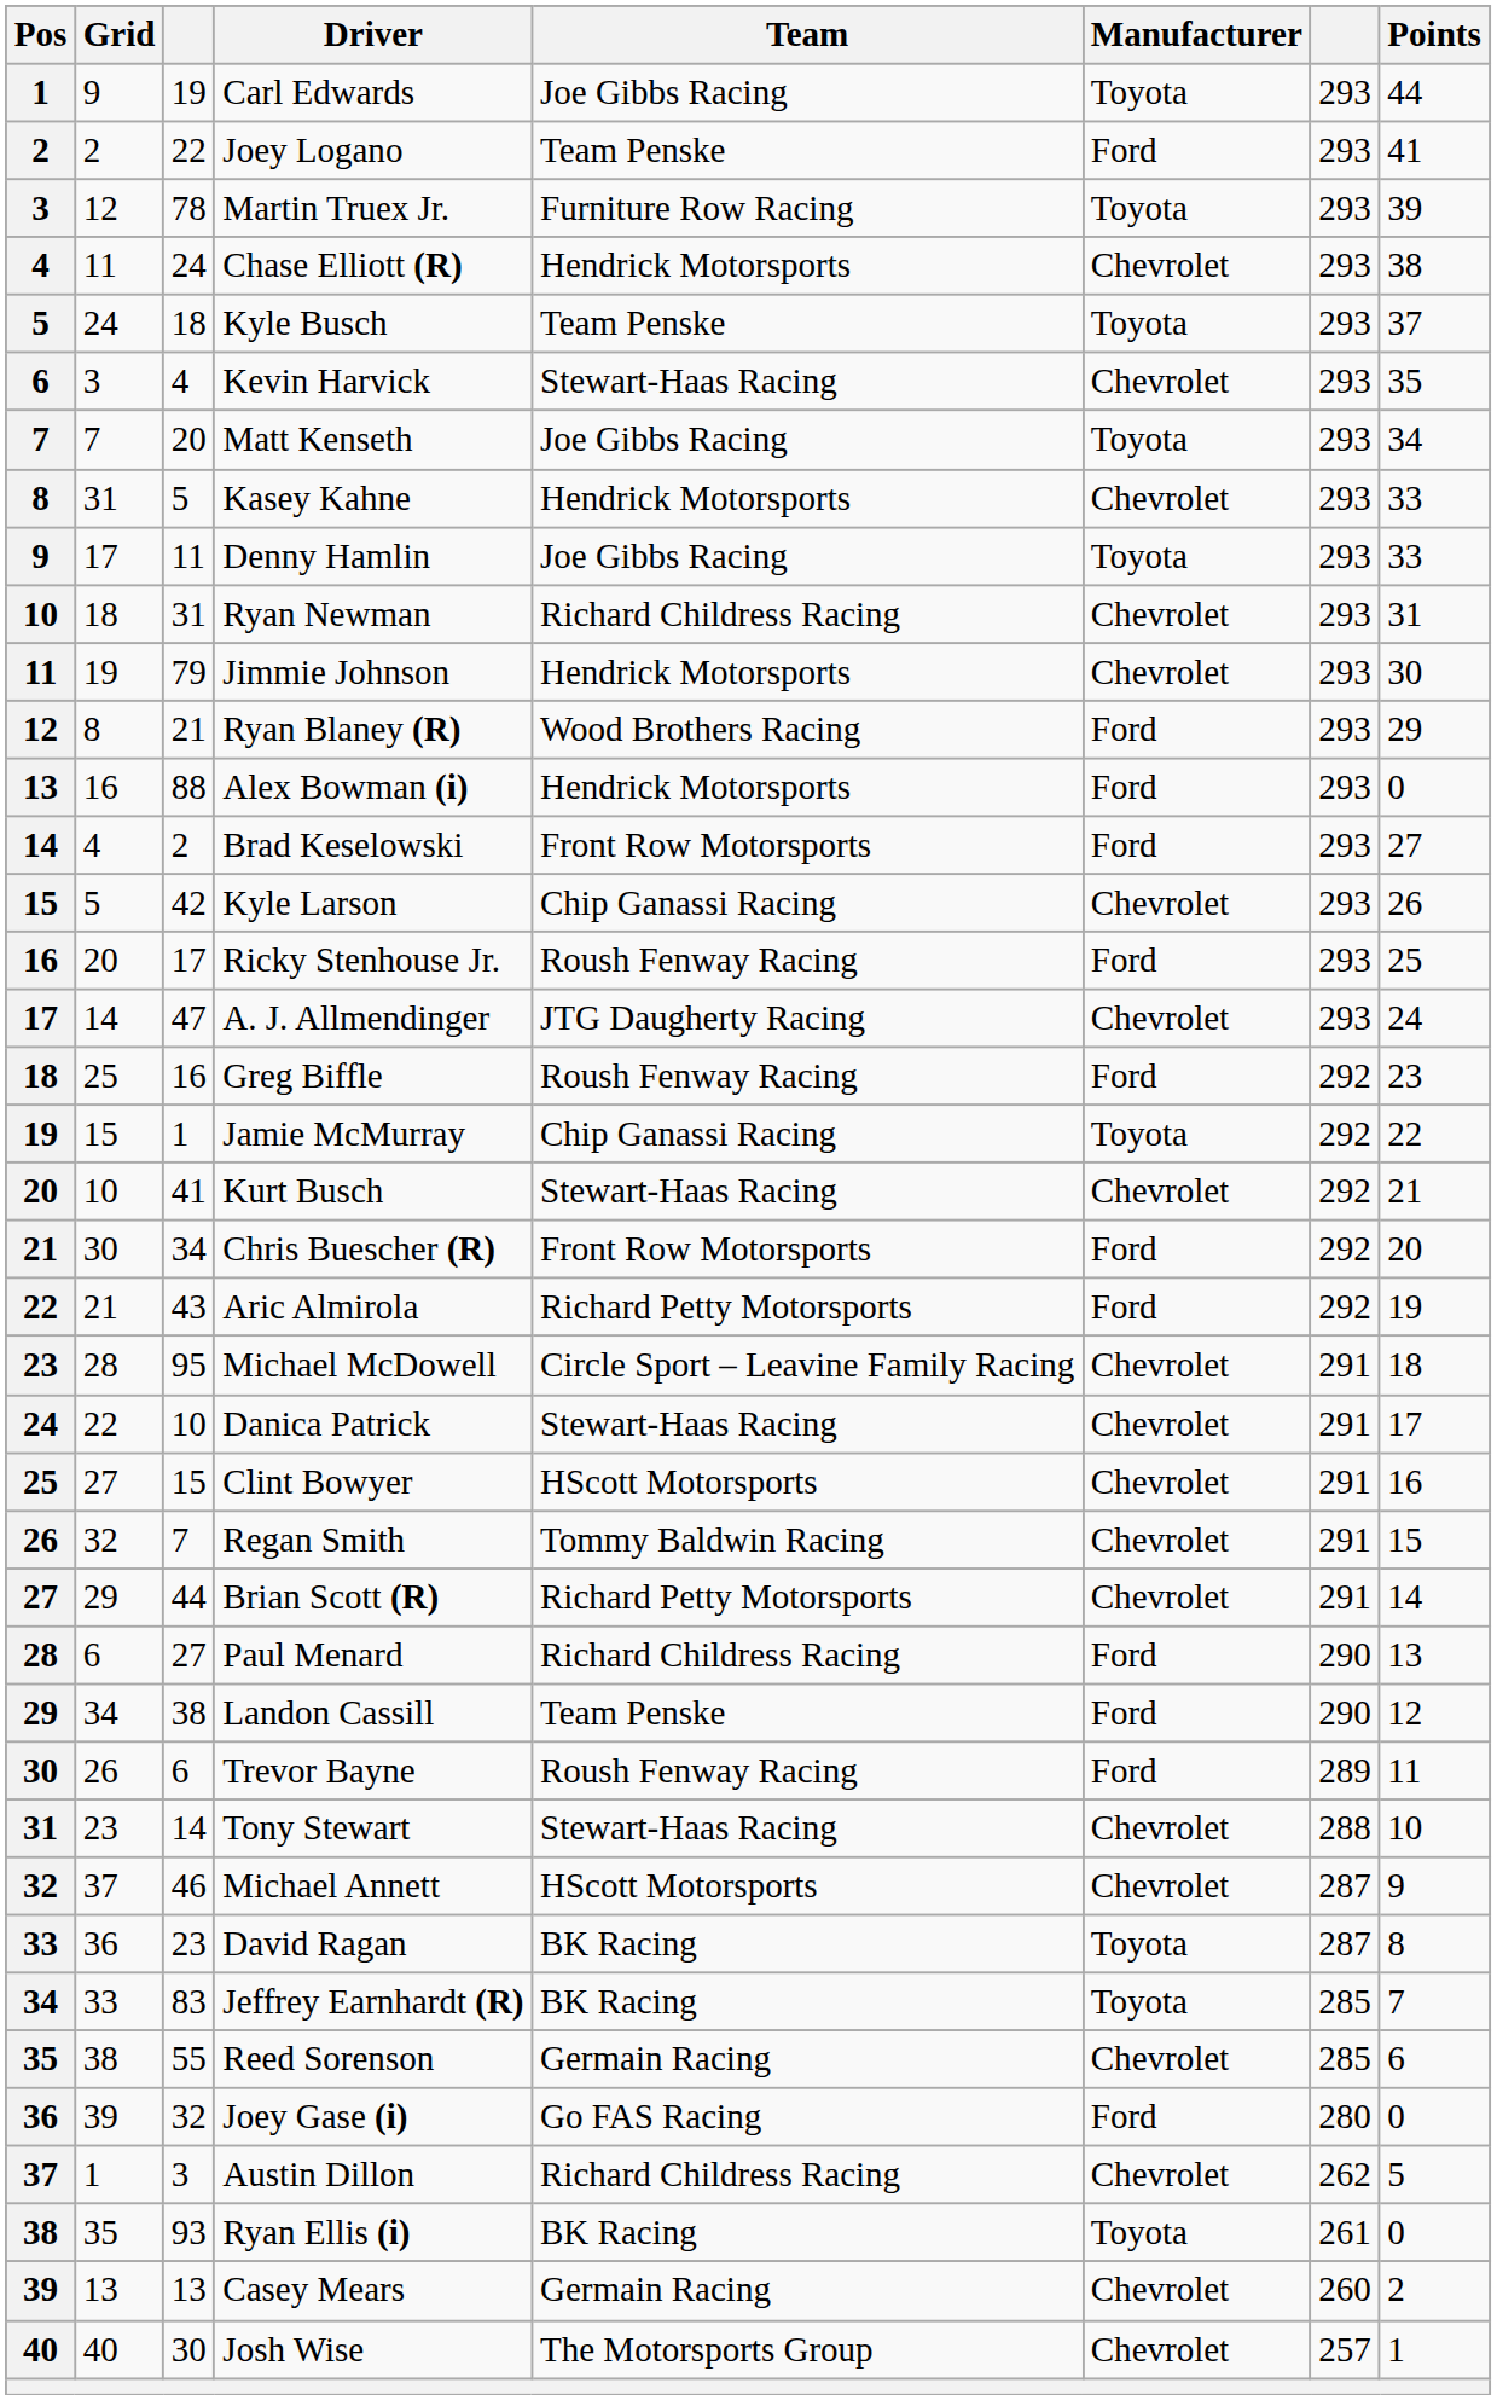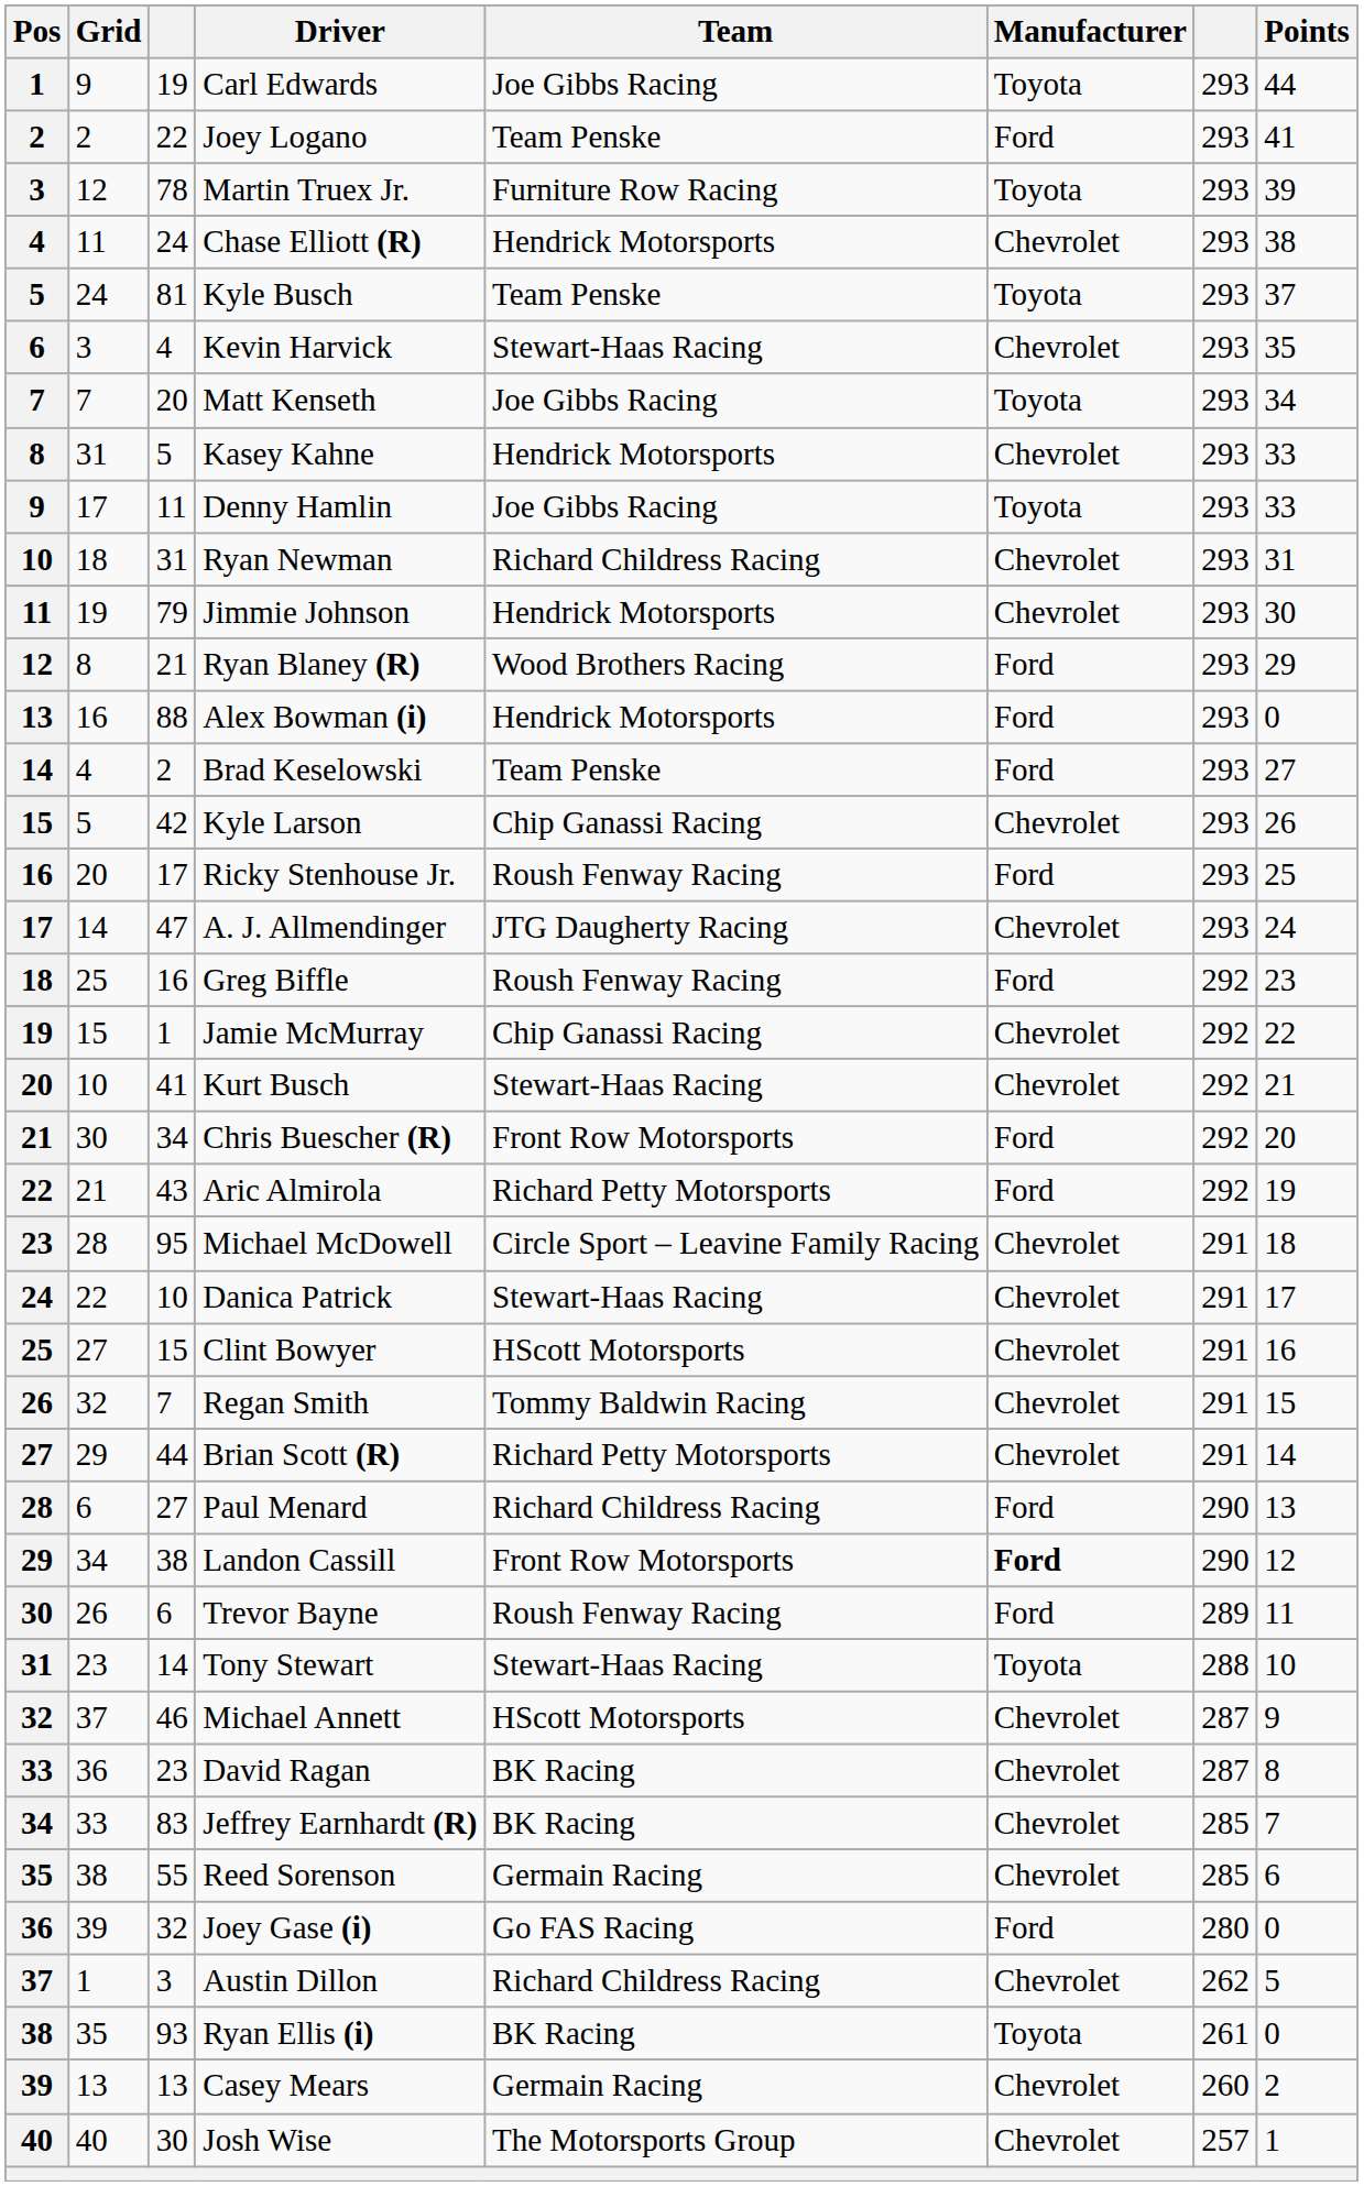Kyle Busch | column 3: 18 -> 81
Brad Keselowski | Team: Front Row Motorsports -> Team Penske
Jamie McMurray | Manufacturer: Toyota -> Chevrolet
Landon Cassill | Team: Team Penske -> Front Row Motorsports
Landon Cassill | Manufacturer: normal -> bold
Tony Stewart | Manufacturer: Chevrolet -> Toyota
David Ragan | Manufacturer: Toyota -> Chevrolet
Jeffrey Earnhardt (R) | Manufacturer: Toyota -> Chevrolet
